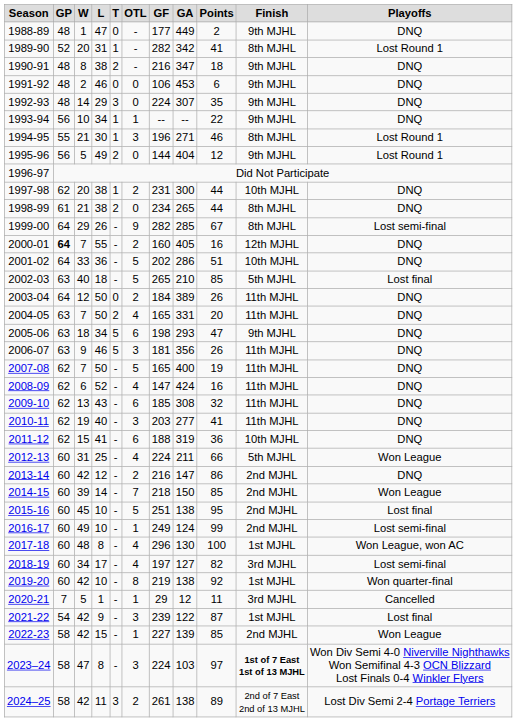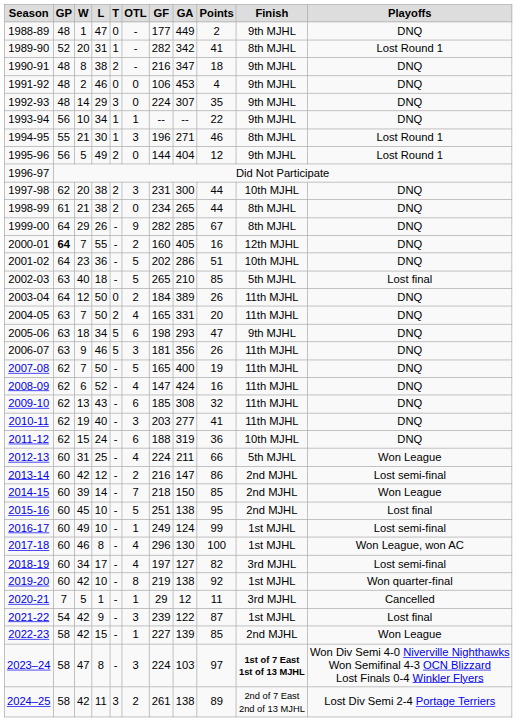1991-92 | Points: 6 -> 4
1997-98 | T: 1 -> 2
1997-98 | OTL: 2 -> 3
1999-00 | Playoffs: Lost semi-final -> DNQ
2001-02 | W: 33 -> 23
2011-12 | L: 41 -> 24
2013-14 | Playoffs: DNQ -> Lost semi-final
2016-17 | Finish: 2nd MJHL -> 1st MJHL
2017-18 | W: 48 -> 46
